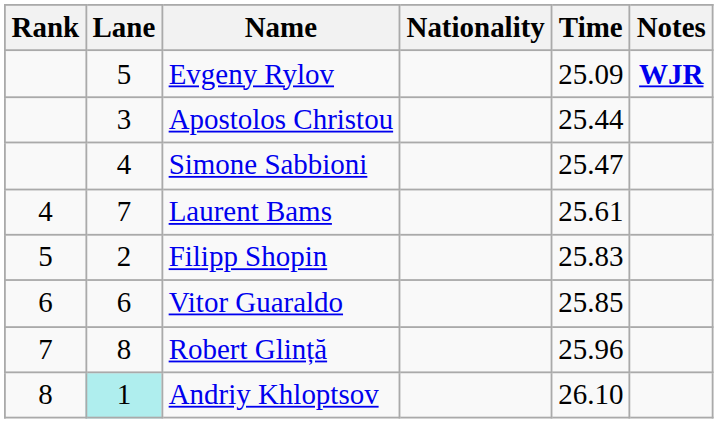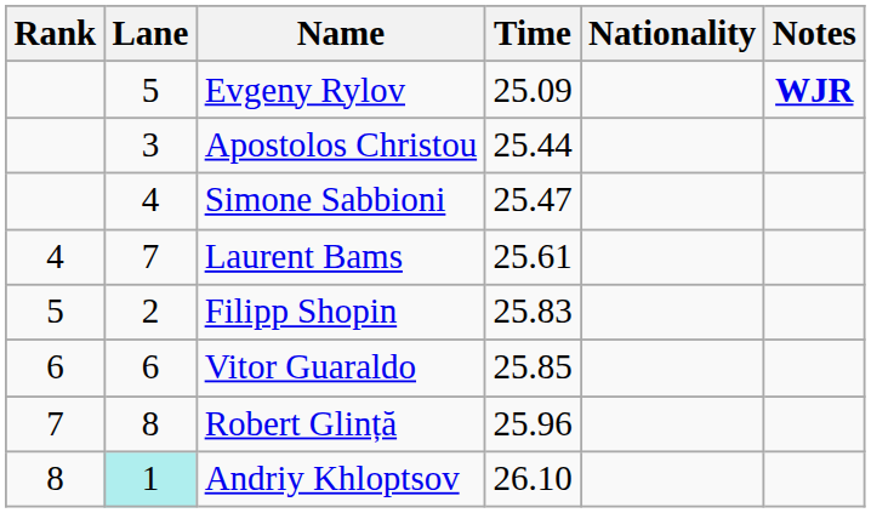columns swapped: Nationality <-> Time
